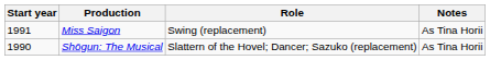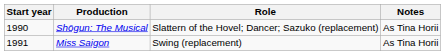rows swapped: Shōgun: The Musical <-> Miss Saigon
